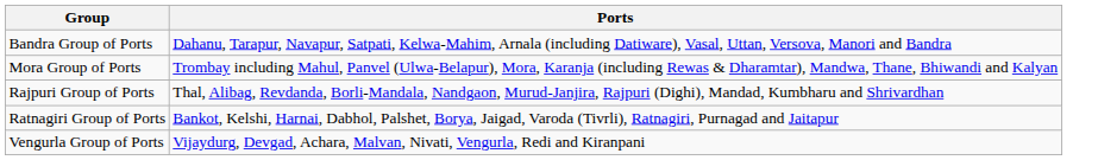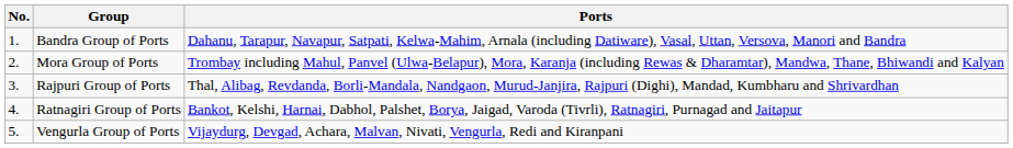+ column: No. | 1. | 2. | 3. | 4. | 5.
